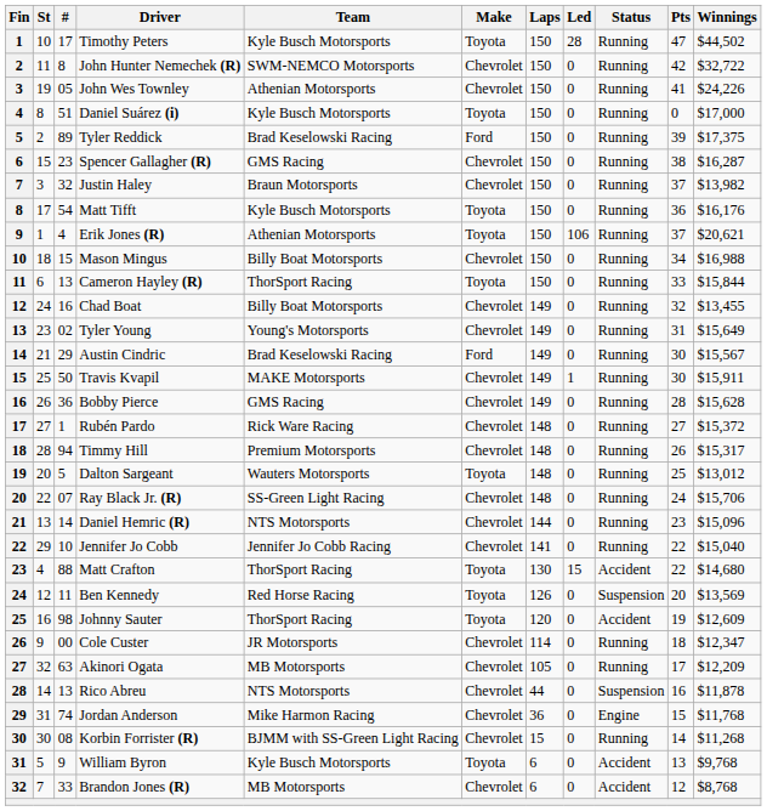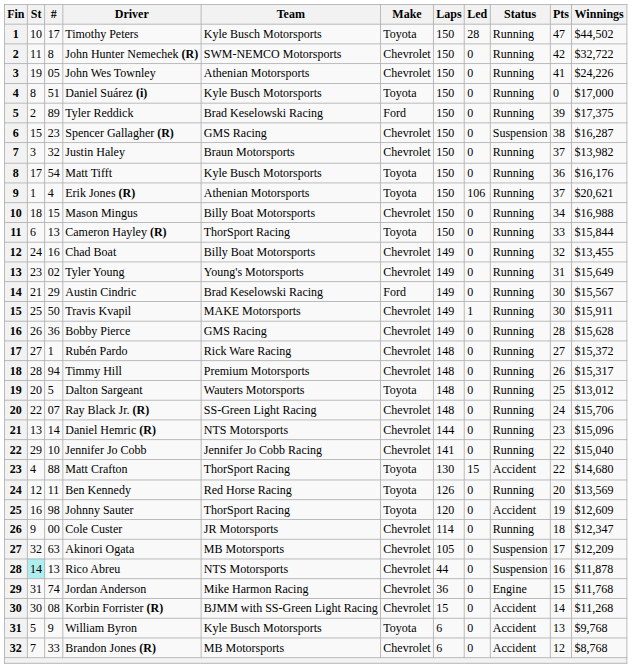Spencer Gallagher (R) | Status: Running -> Suspension
Ben Kennedy | Status: Suspension -> Running
Akinori Ogata | Status: Running -> Suspension
Rico Abreu | St: no background -> paleturquoise background
Korbin Forrister (R) | Status: Running -> Accident
